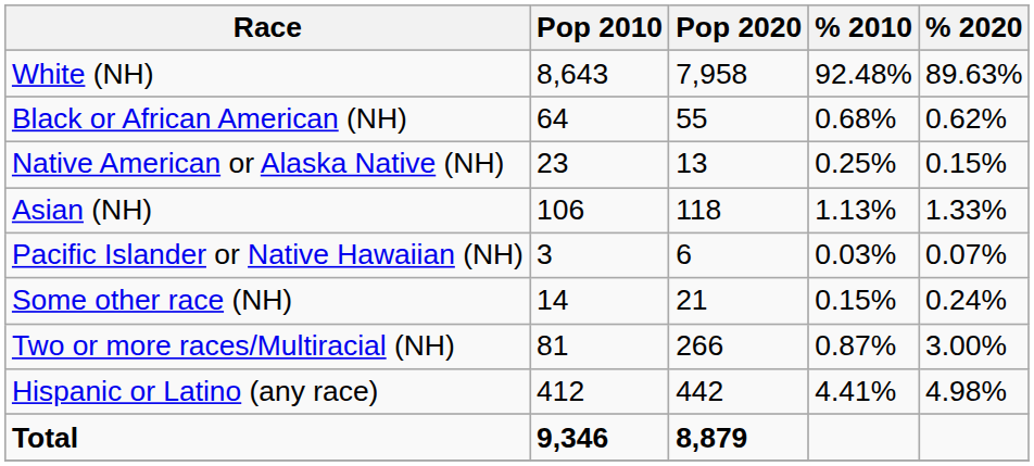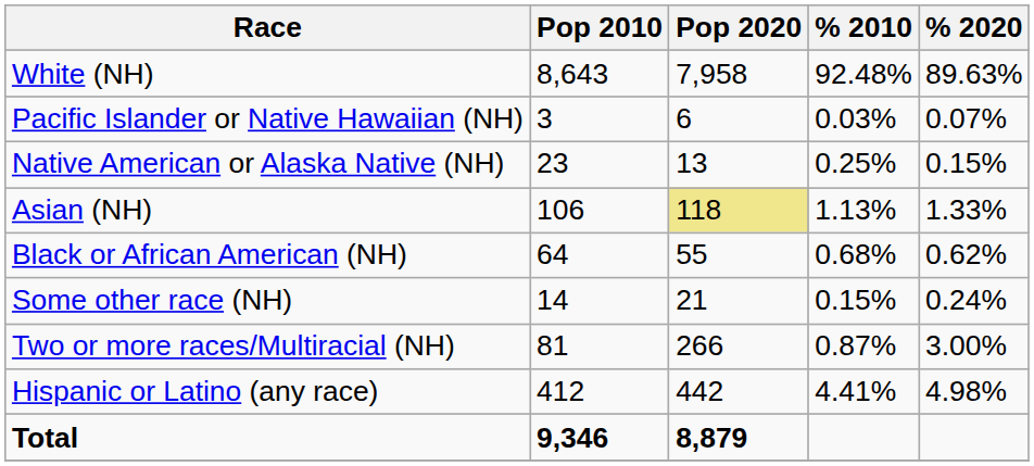rows swapped: Black or African American (NH) <-> Pacific Islander or Native Hawaiian (NH)
Asian (NH) | Pop 2020: no background -> khaki background
